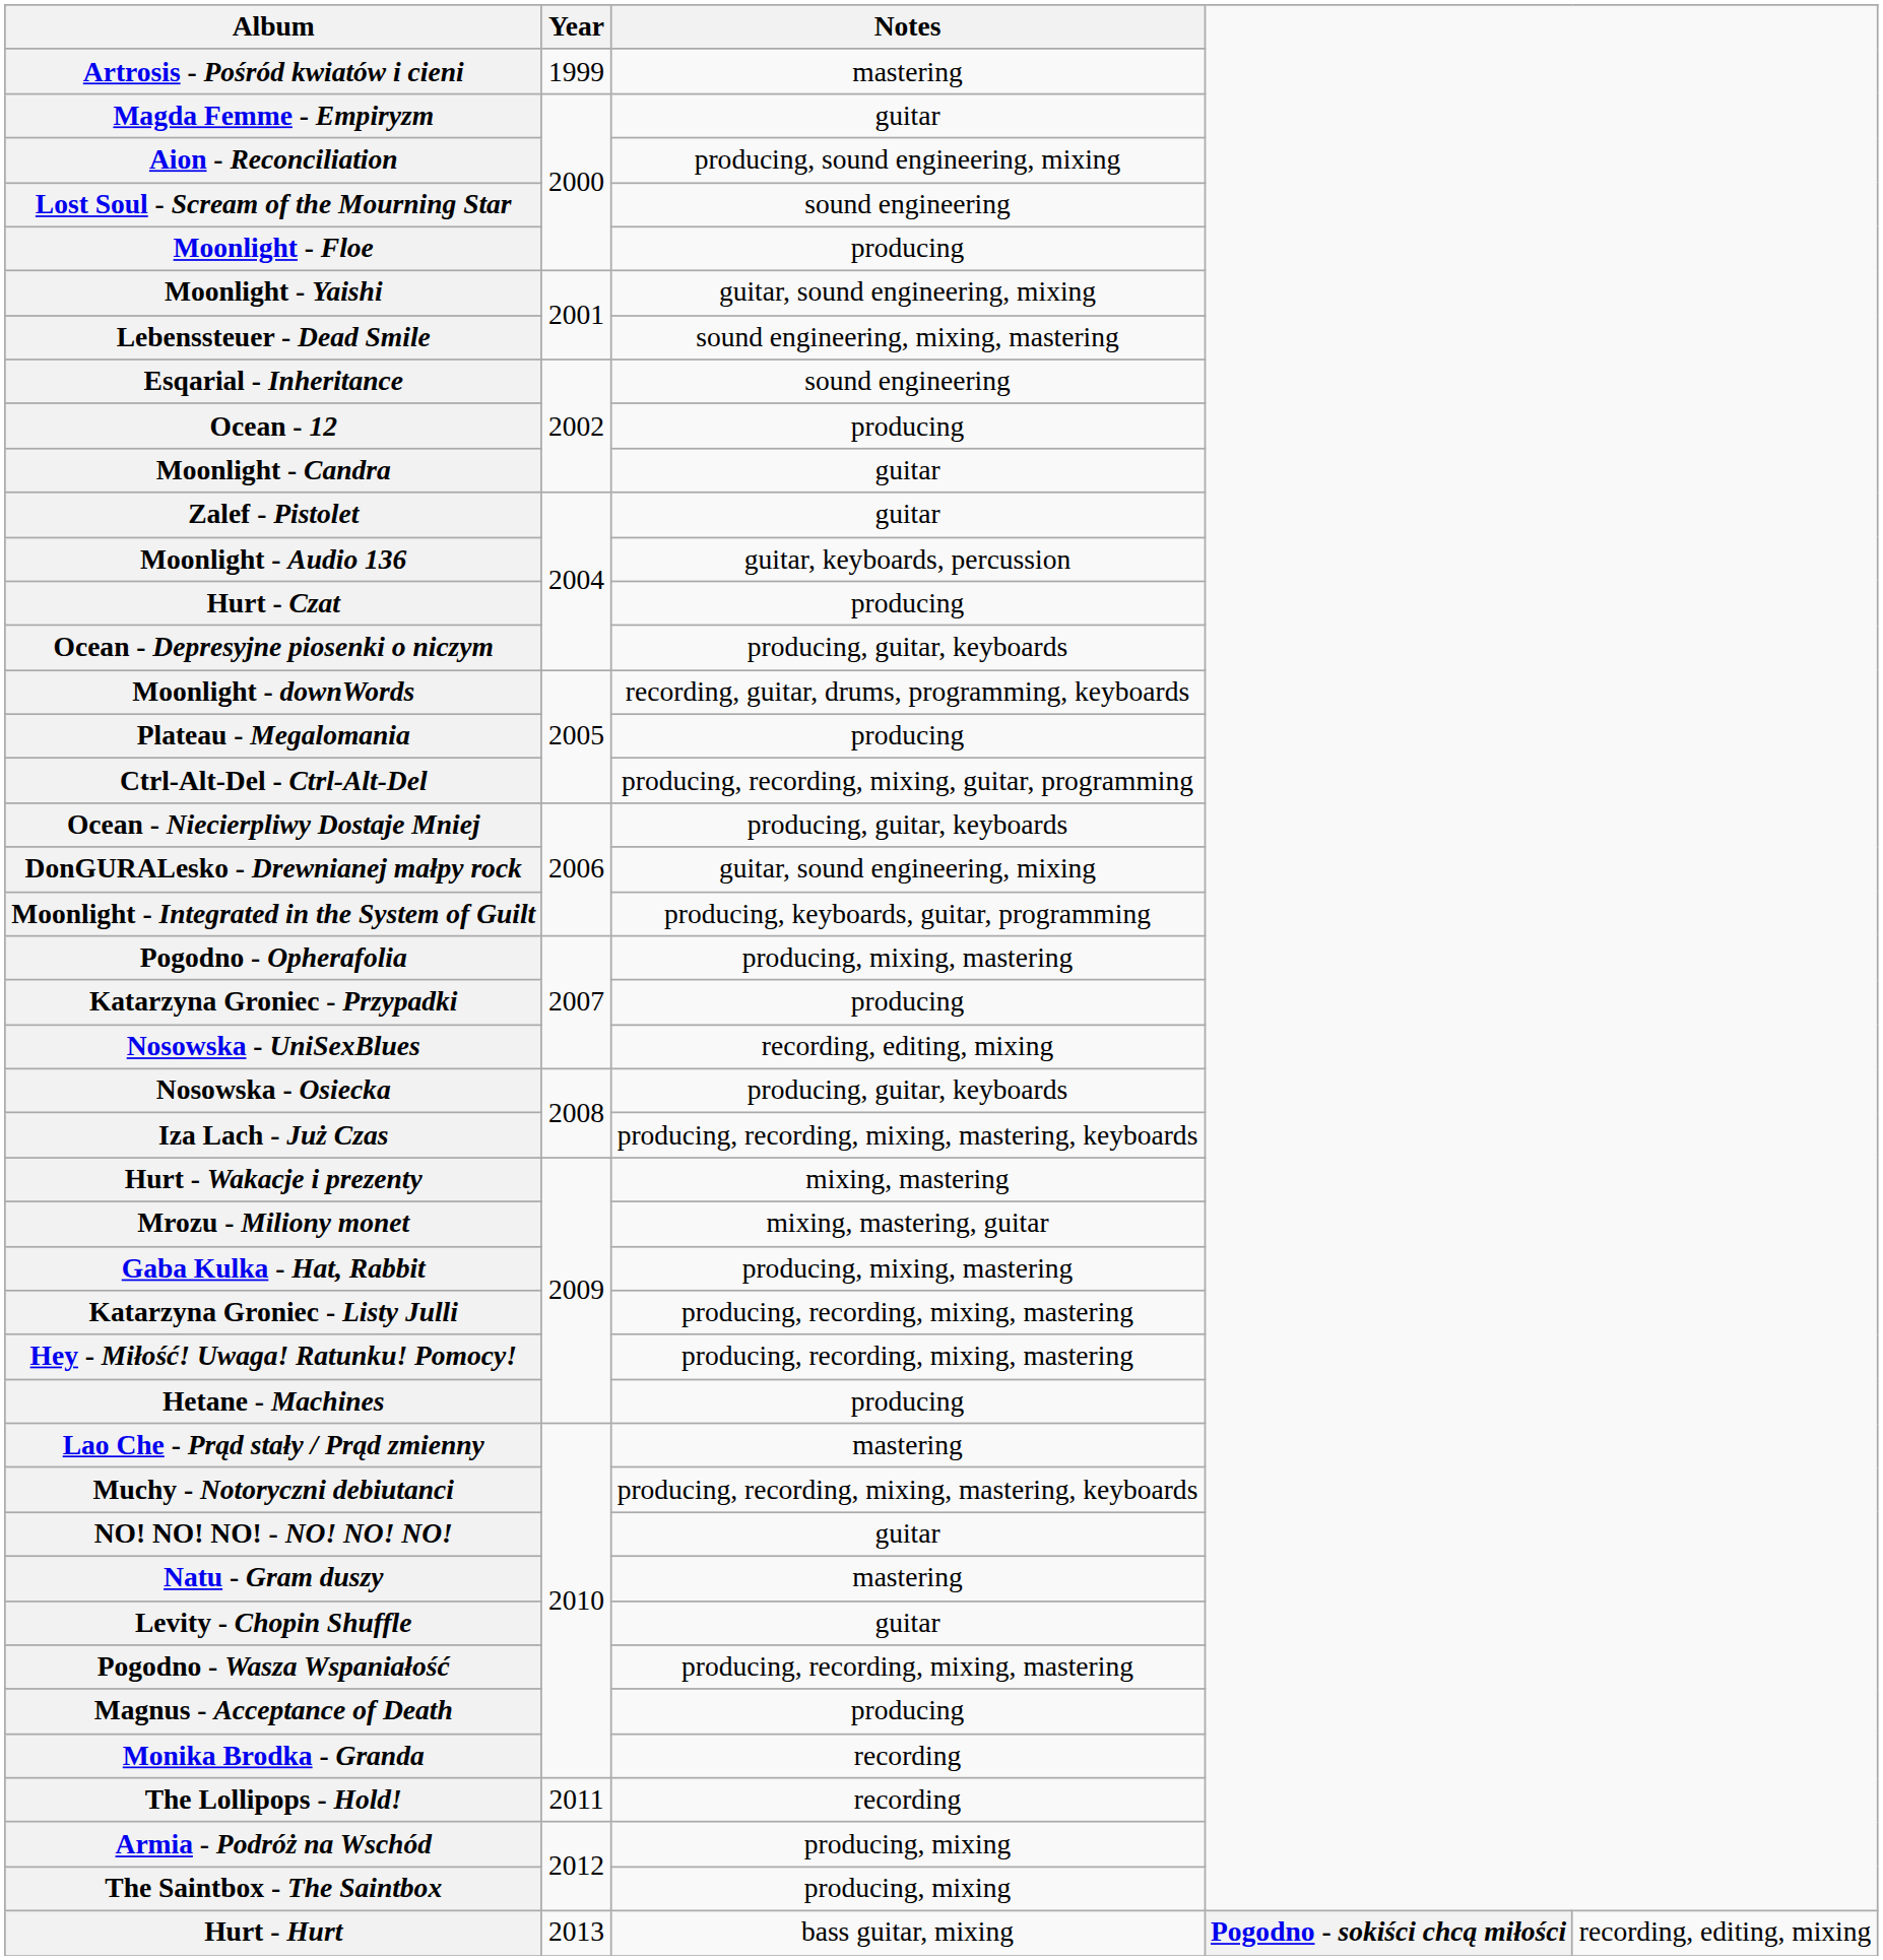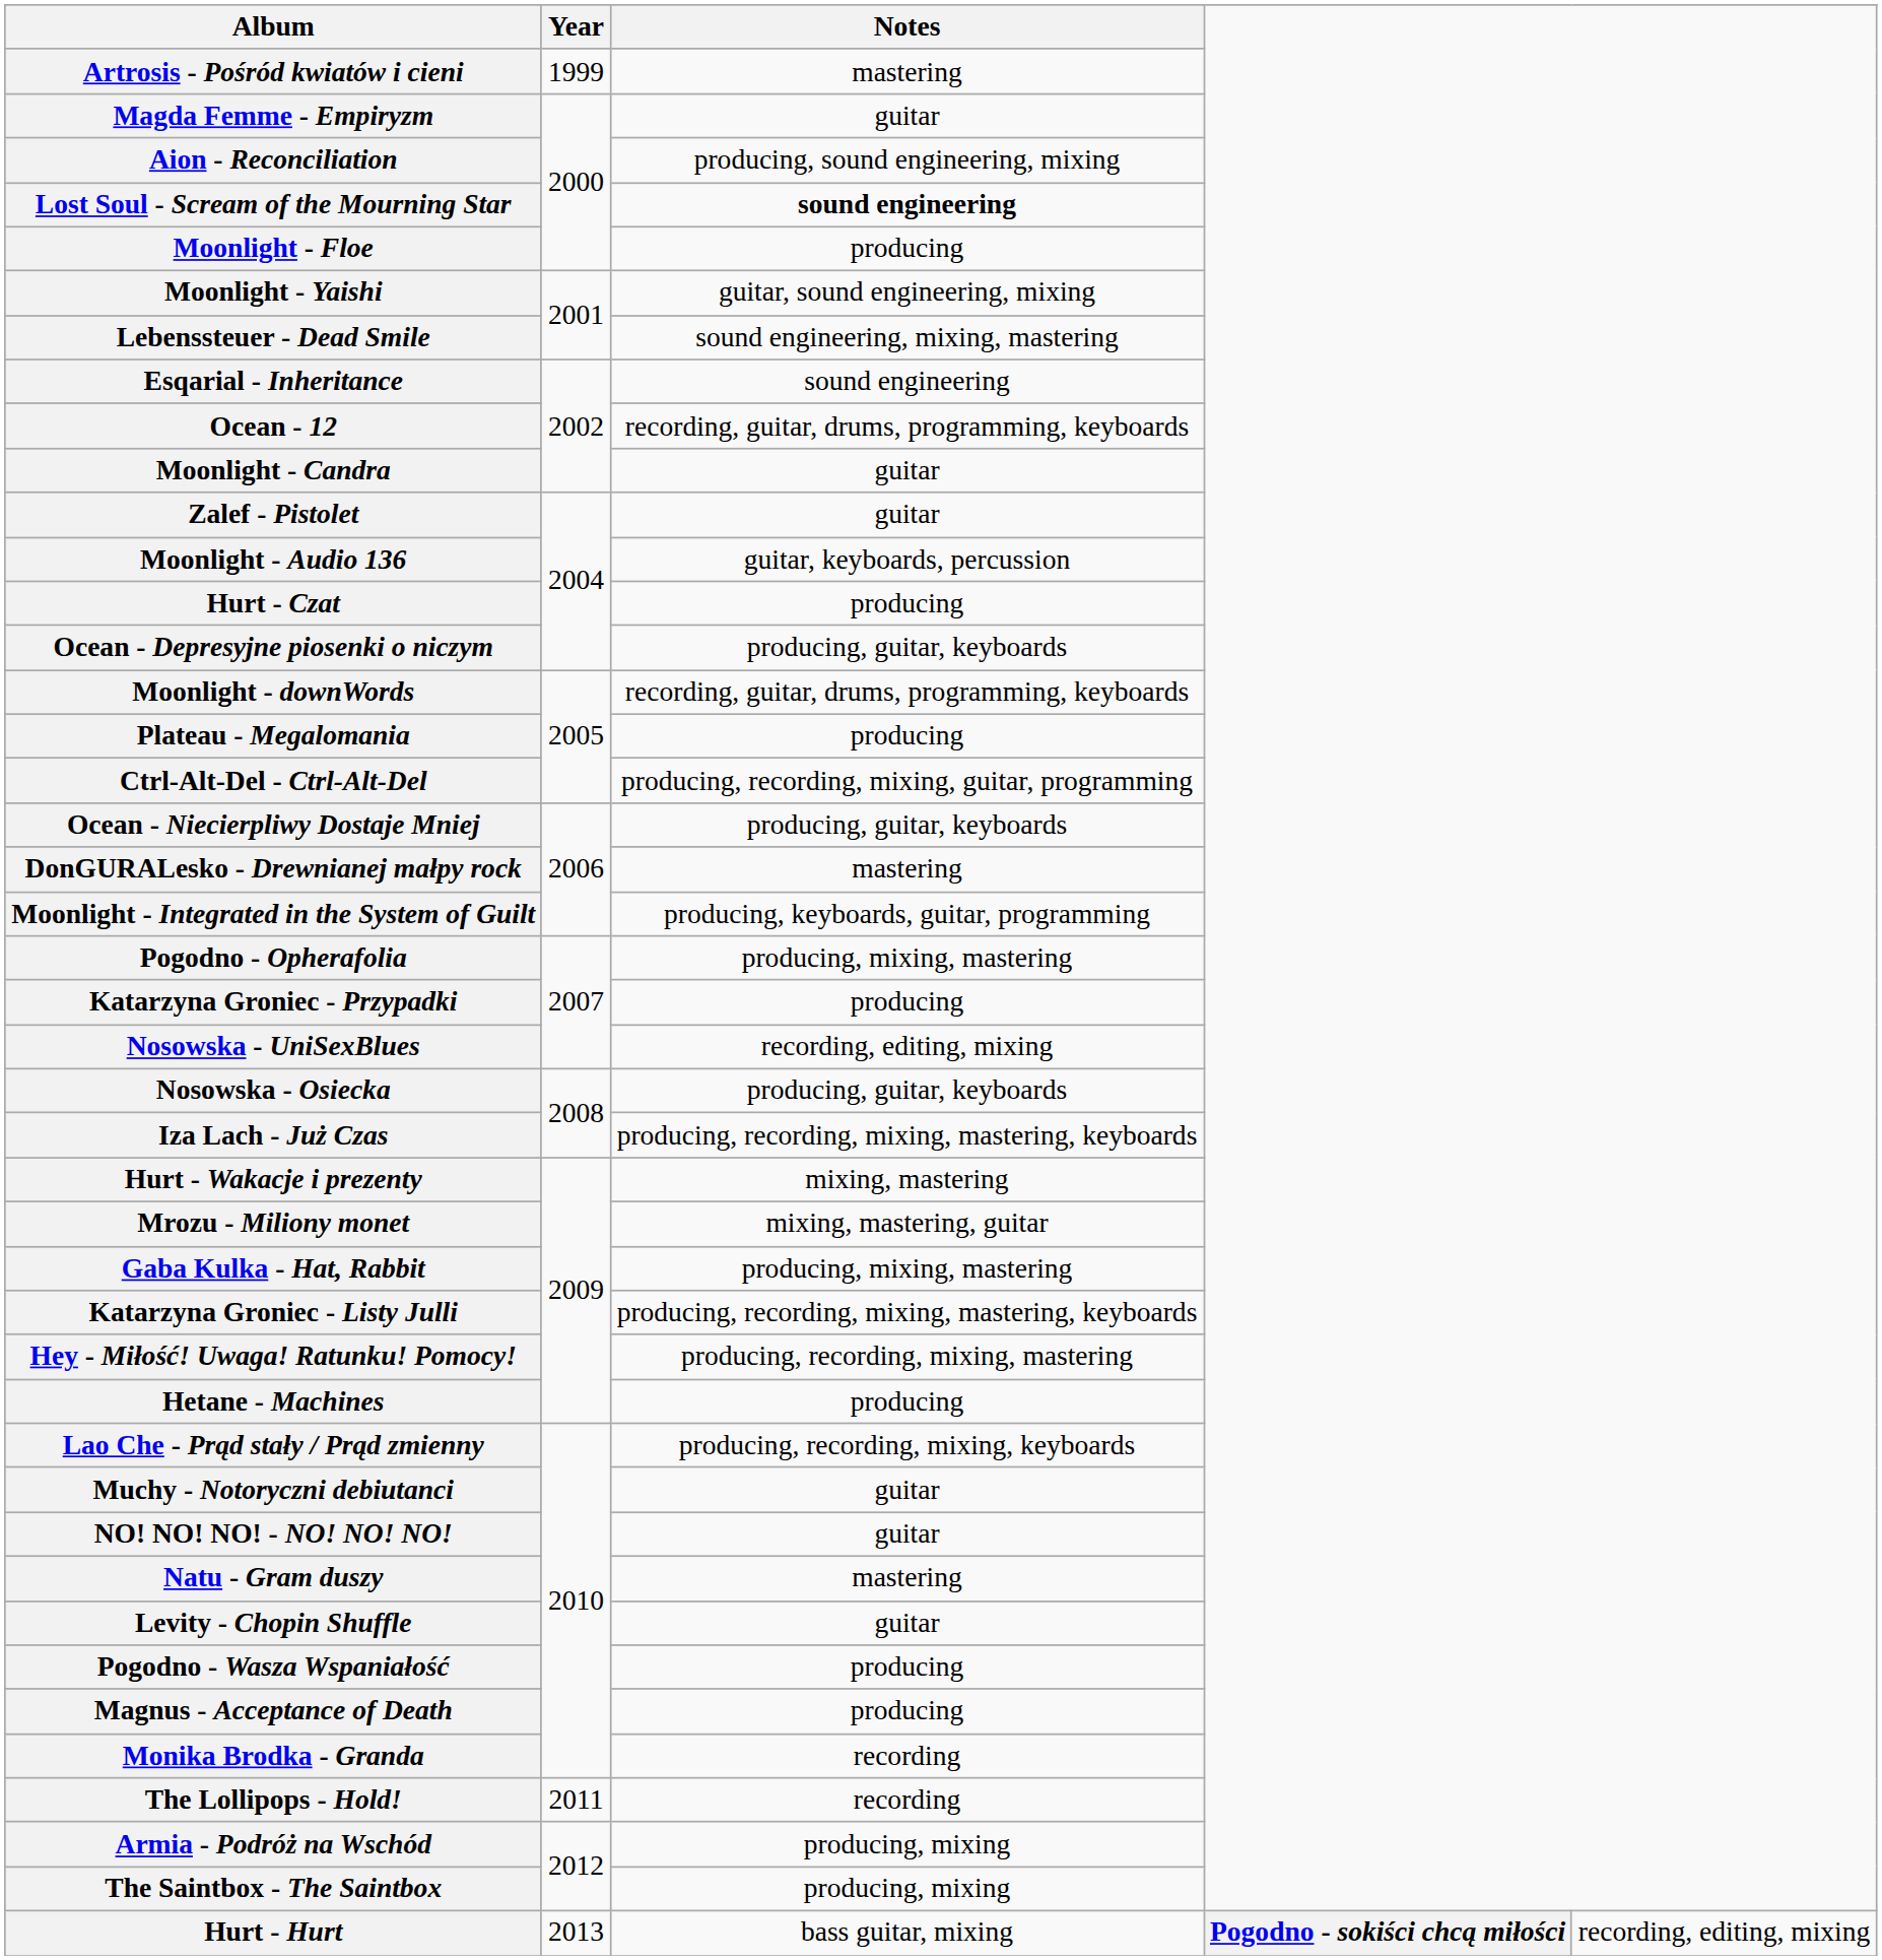Lost Soul - Scream of the Mourning Star | Notes: normal -> bold
Ocean - 12 | Notes: producing -> recording, guitar, drums, programming, keyboards
DonGURALesko - Drewnianej małpy rock | Notes: guitar, sound engineering, mixing -> mastering
Katarzyna Groniec - Listy Julli | Notes: producing, recording, mixing, mastering -> producing, recording, mixing, mastering, keyboards
Lao Che - Prąd stały / Prąd zmienny | Notes: mastering -> producing, recording, mixing, keyboards
Muchy - Notoryczni debiutanci | Notes: producing, recording, mixing, mastering, keyboards -> guitar
Pogodno - Wasza Wspaniałość | Notes: producing, recording, mixing, mastering -> producing
